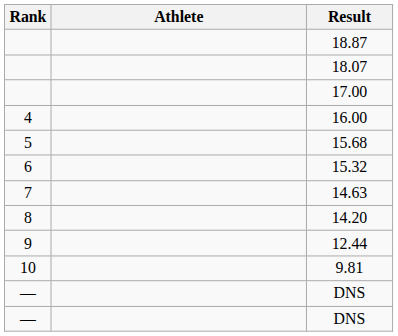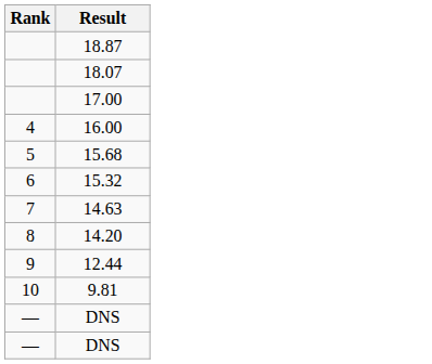- column: Athlete
